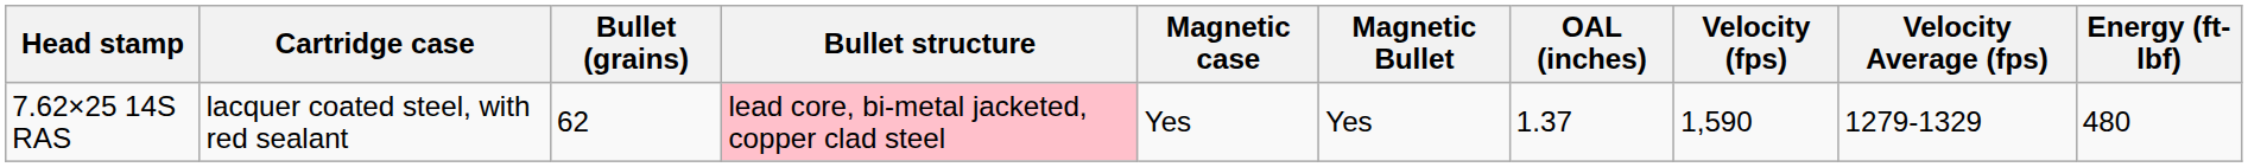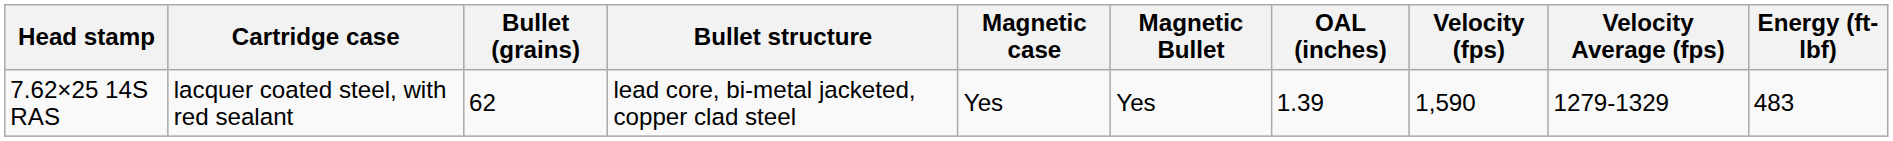7.62×25 14S RAS | Bullet structure: pink background -> no background
7.62×25 14S RAS | OAL (inches): 1.37 -> 1.39
7.62×25 14S RAS | Energy (ft-lbf): 480 -> 483
